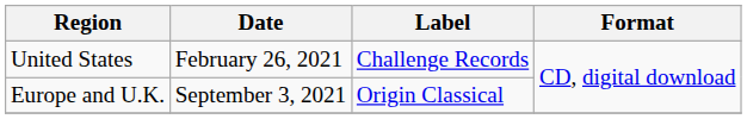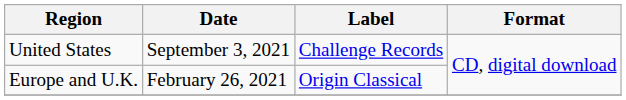United States | Date: February 26, 2021 -> September 3, 2021
Europe and U.K. | Date: September 3, 2021 -> February 26, 2021
